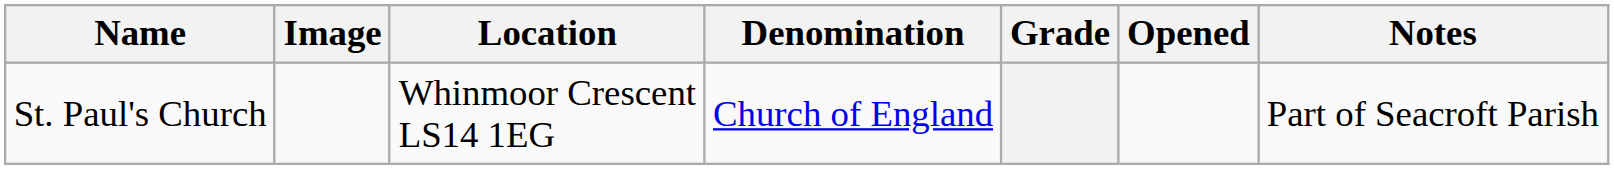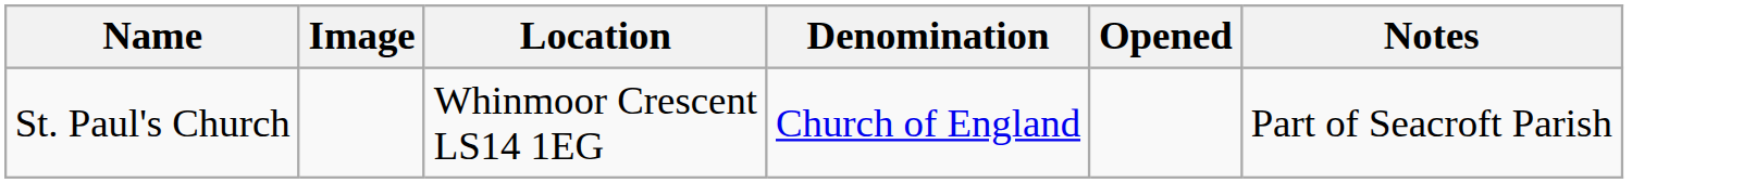- column: Grade
